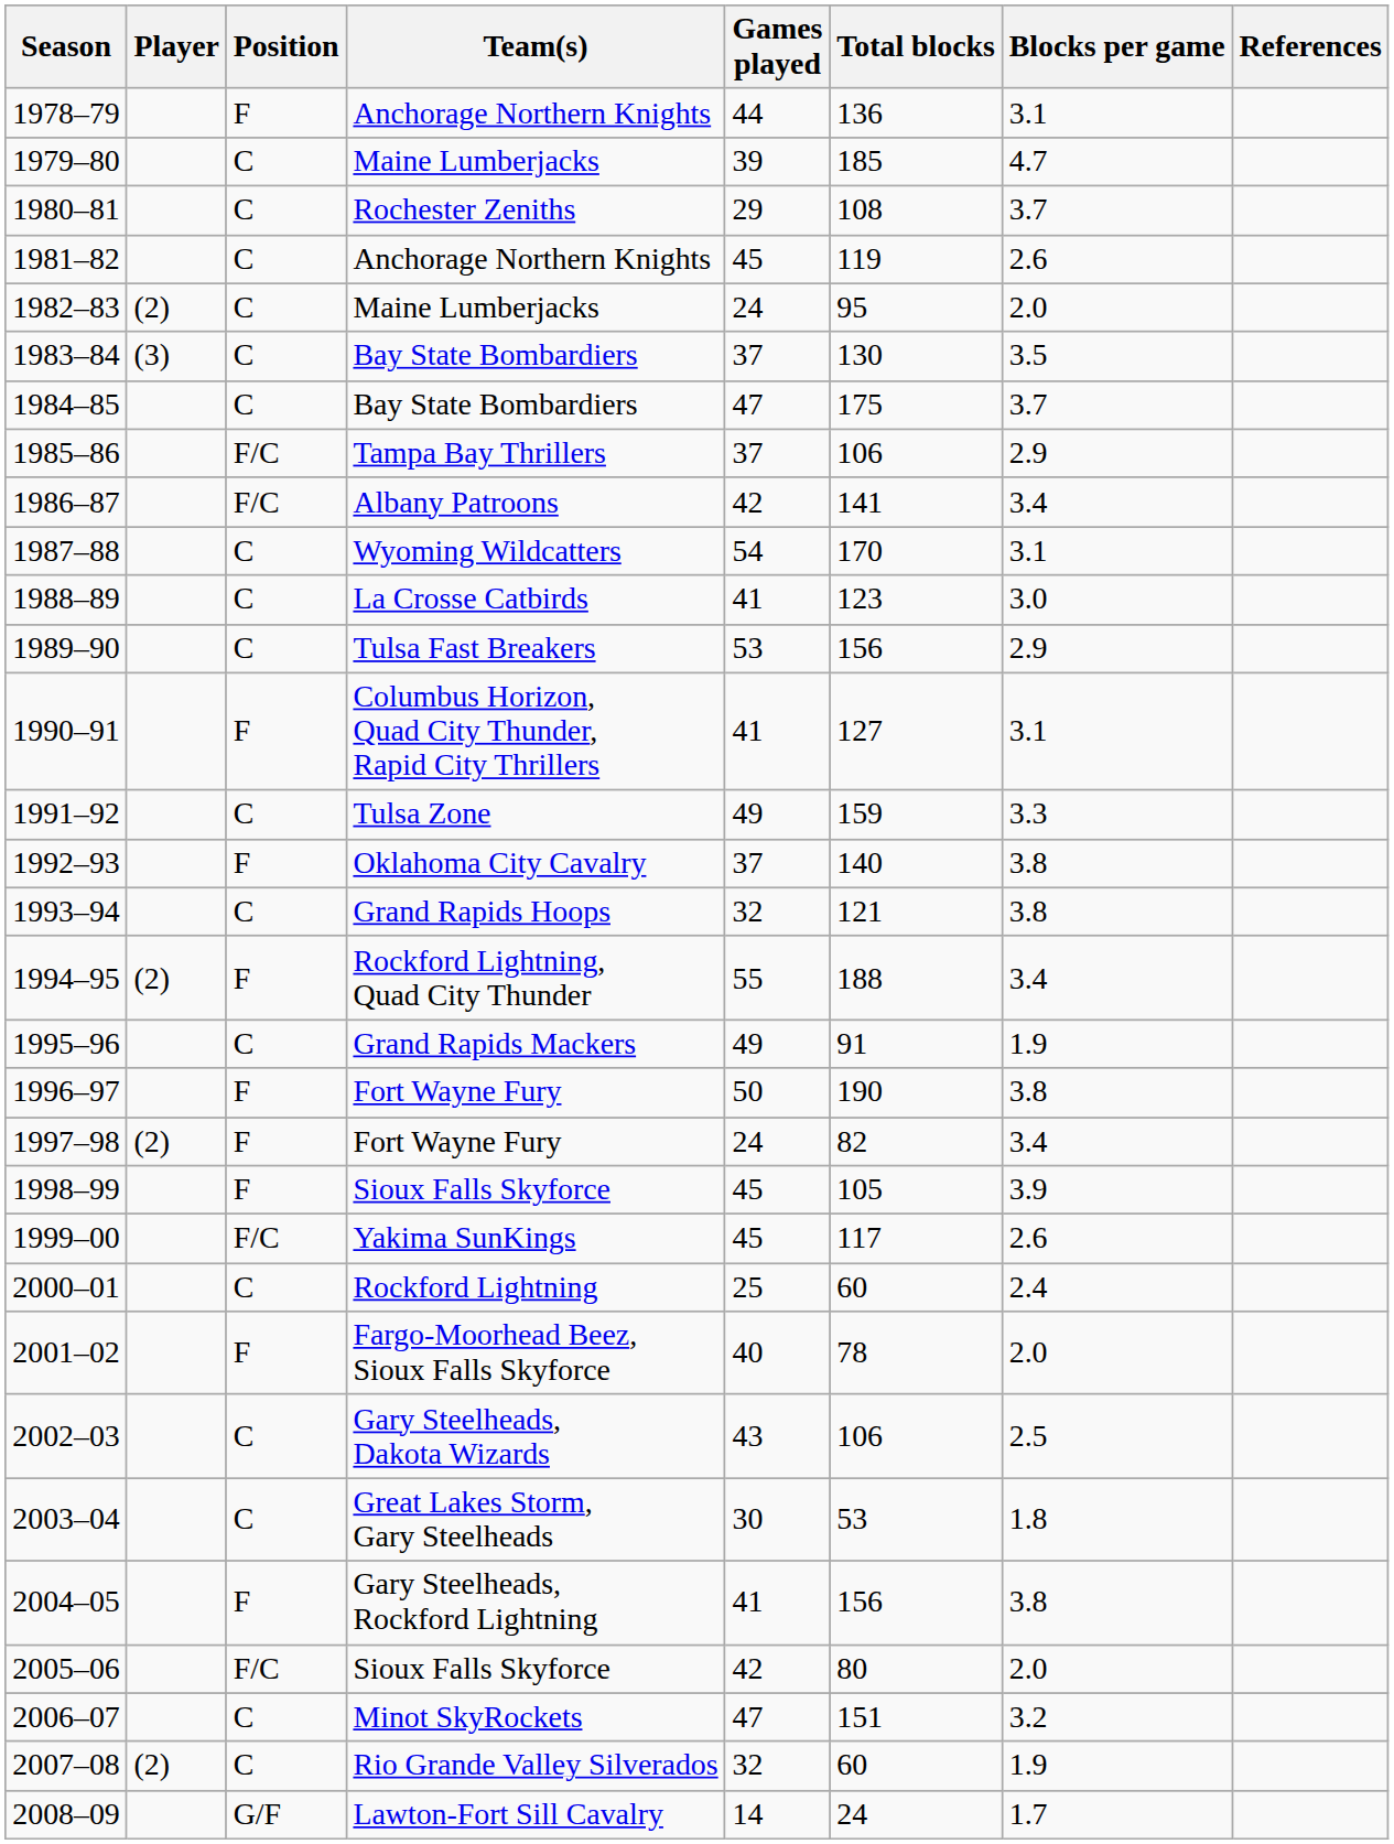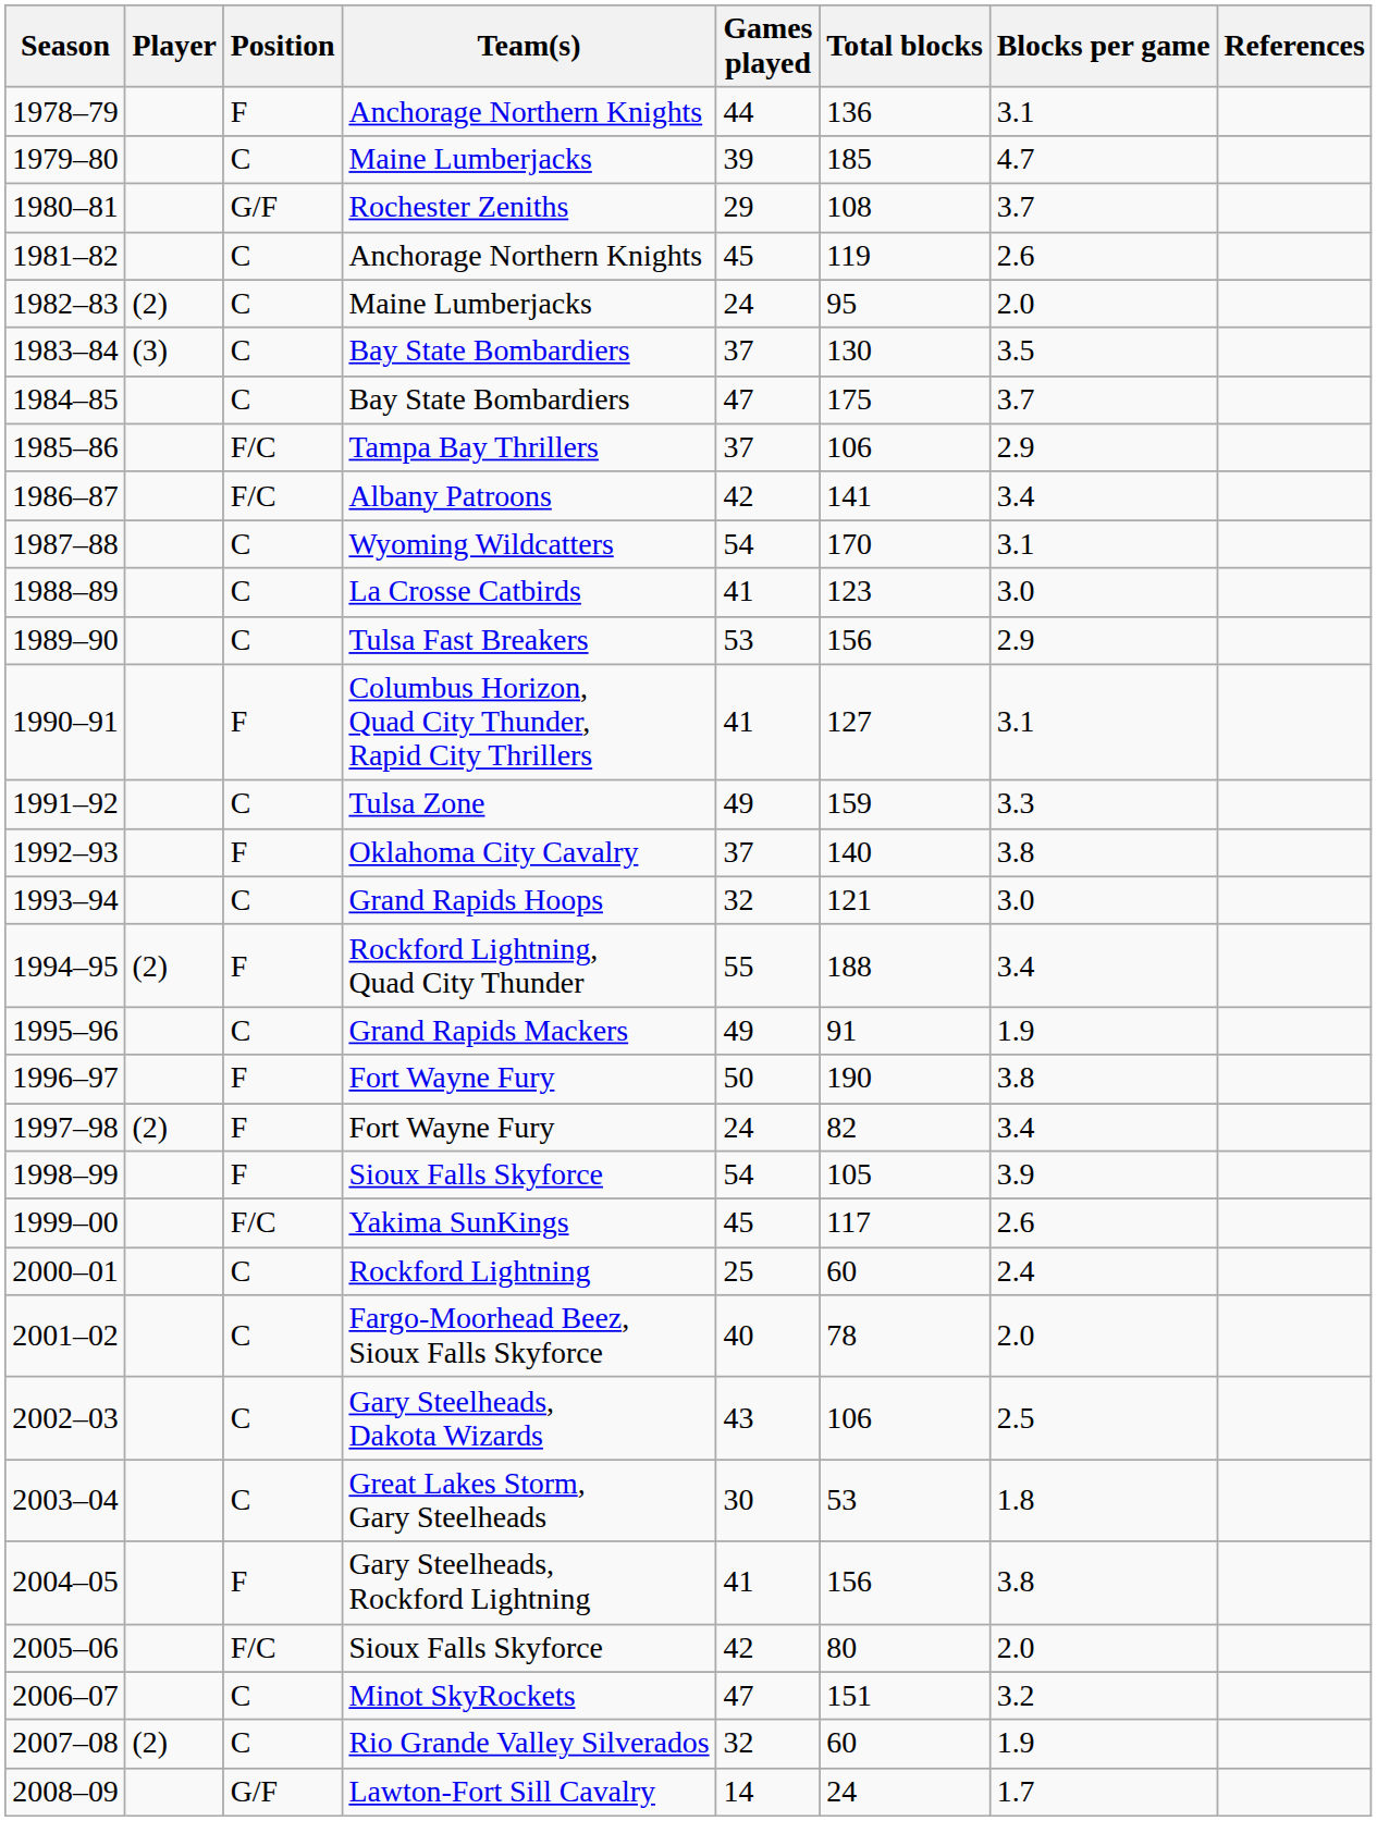1980–81 | Position: C -> G/F
1993–94 | Blocks per game: 3.8 -> 3.0
1998–99 | Games played: 45 -> 54
2001–02 | Position: F -> C
